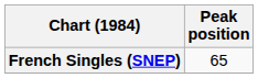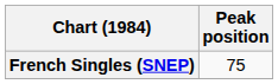French Singles (SNEP) | Peak position: 65 -> 75
